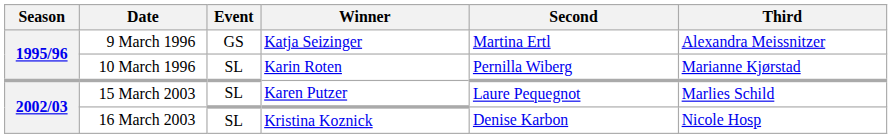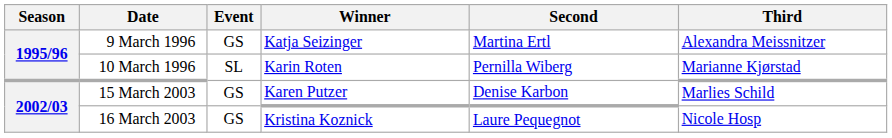15 March 2003 | Event: SL -> GS
15 March 2003 | Second: Laure Pequegnot -> Denise Karbon
16 March 2003 | Event: SL -> GS
16 March 2003 | Second: Denise Karbon -> Laure Pequegnot
